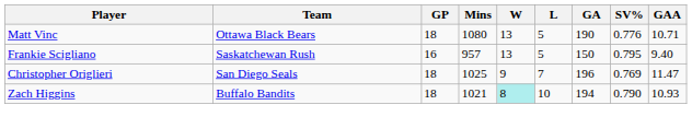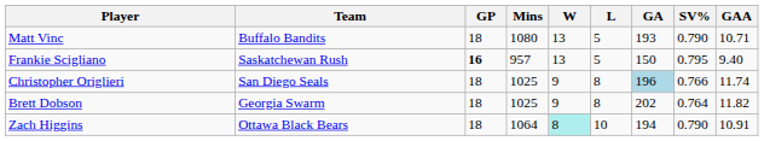Matt Vinc | Team: Ottawa Black Bears -> Buffalo Bandits
Matt Vinc | GA: 190 -> 193
Matt Vinc | SV%: 0.776 -> 0.790
Frankie Scigliano | GP: normal -> bold
Christopher Origlieri | L: 7 -> 8
Christopher Origlieri | GA: no background -> lightblue background
Christopher Origlieri | SV%: 0.769 -> 0.766
Christopher Origlieri | GAA: 11.47 -> 11.74
+ row: Brett Dobson | Georgia Swarm | 18 | 1025 | 9 | 8 | 202 | 0.764 | 11.82
Zach Higgins | Team: Buffalo Bandits -> Ottawa Black Bears
Zach Higgins | Mins: 1021 -> 1064
Zach Higgins | GAA: 10.93 -> 10.91
